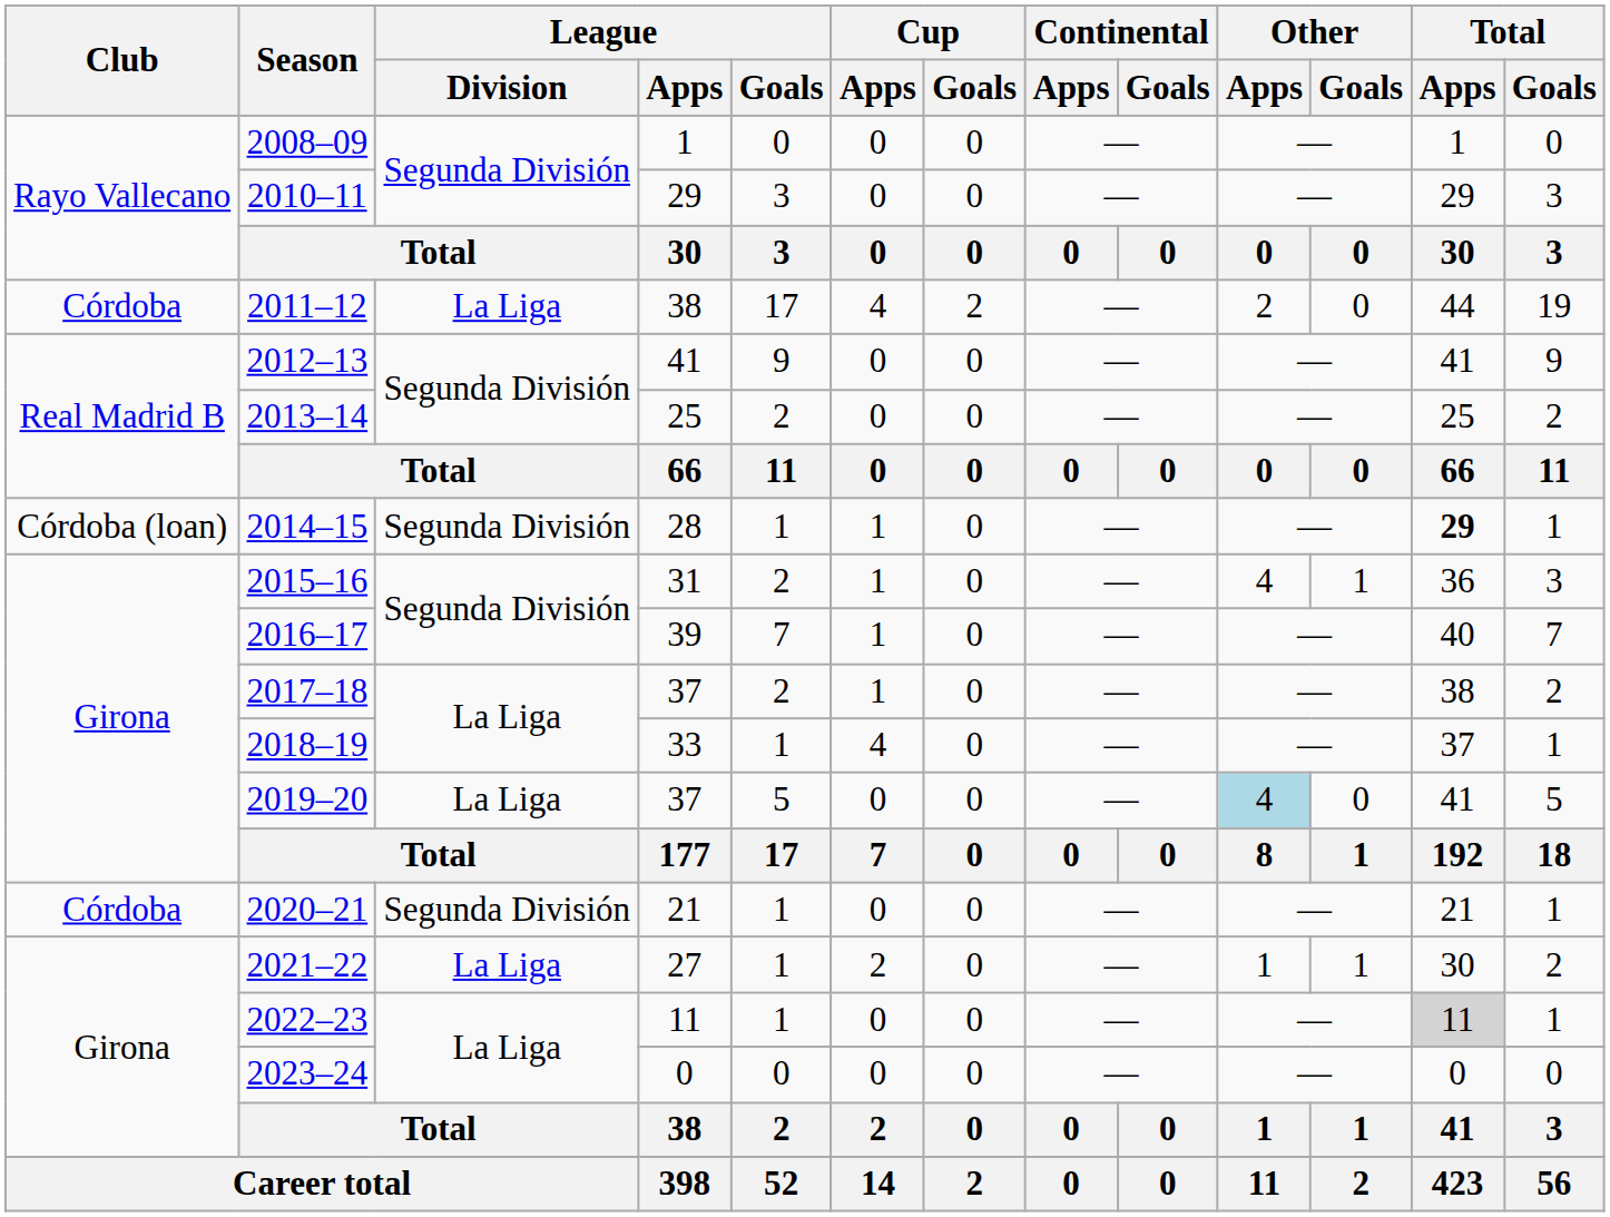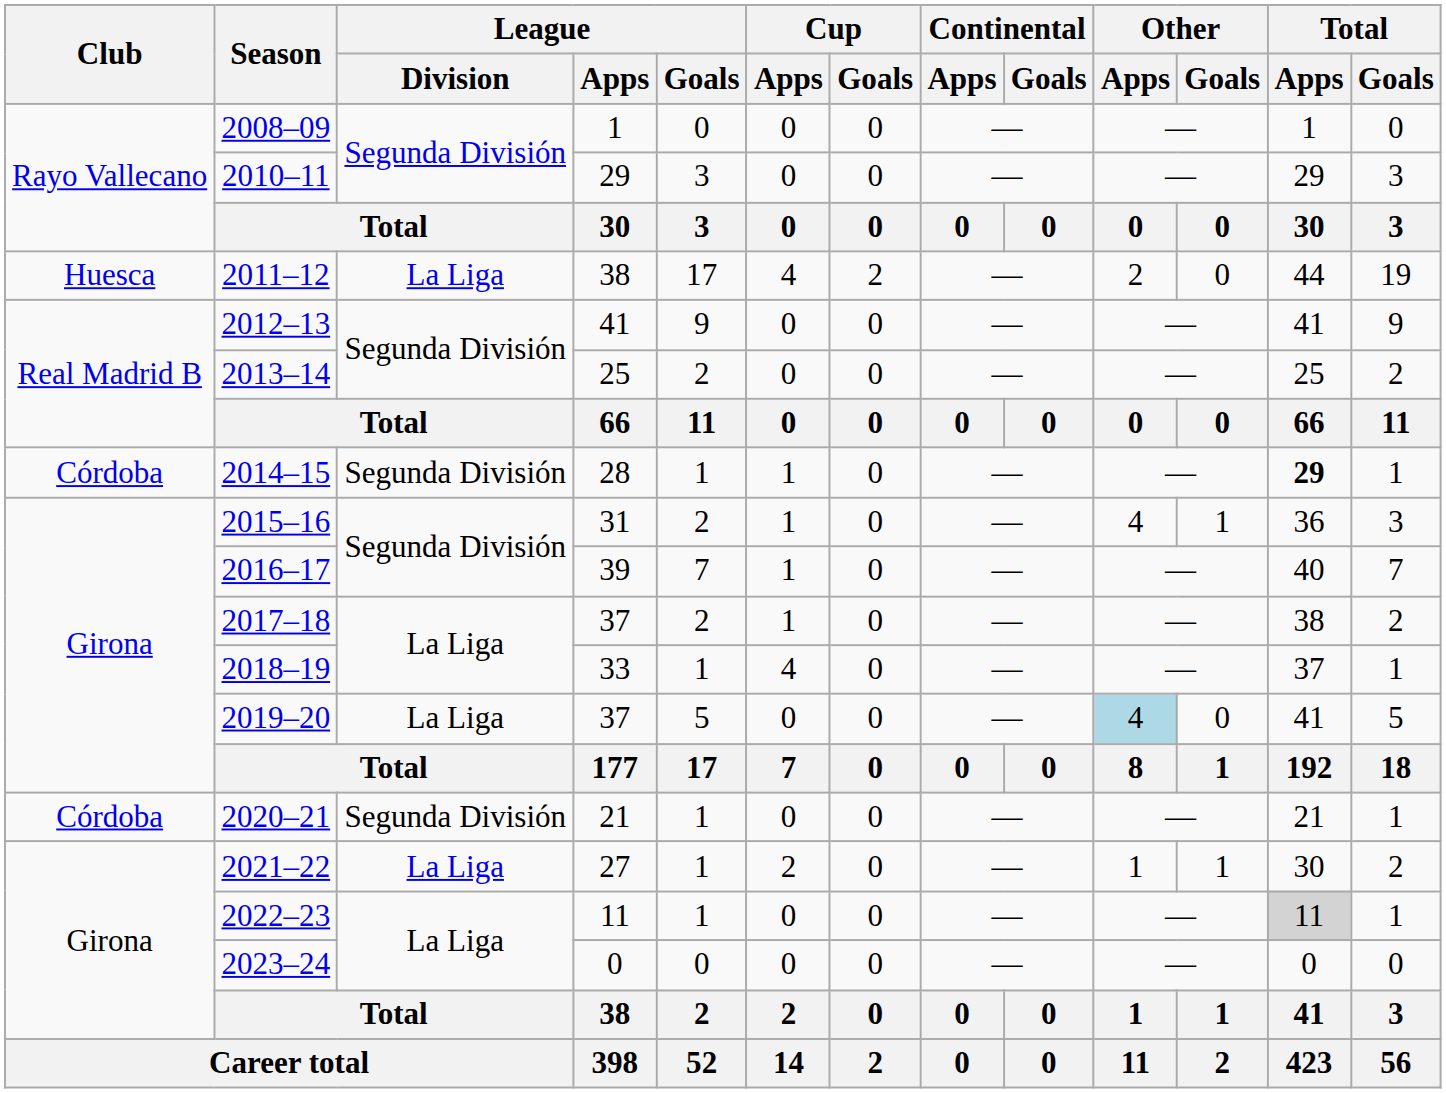2011–12 | Club: Córdoba -> Huesca
2014–15 | Club: Córdoba (loan) -> Córdoba
